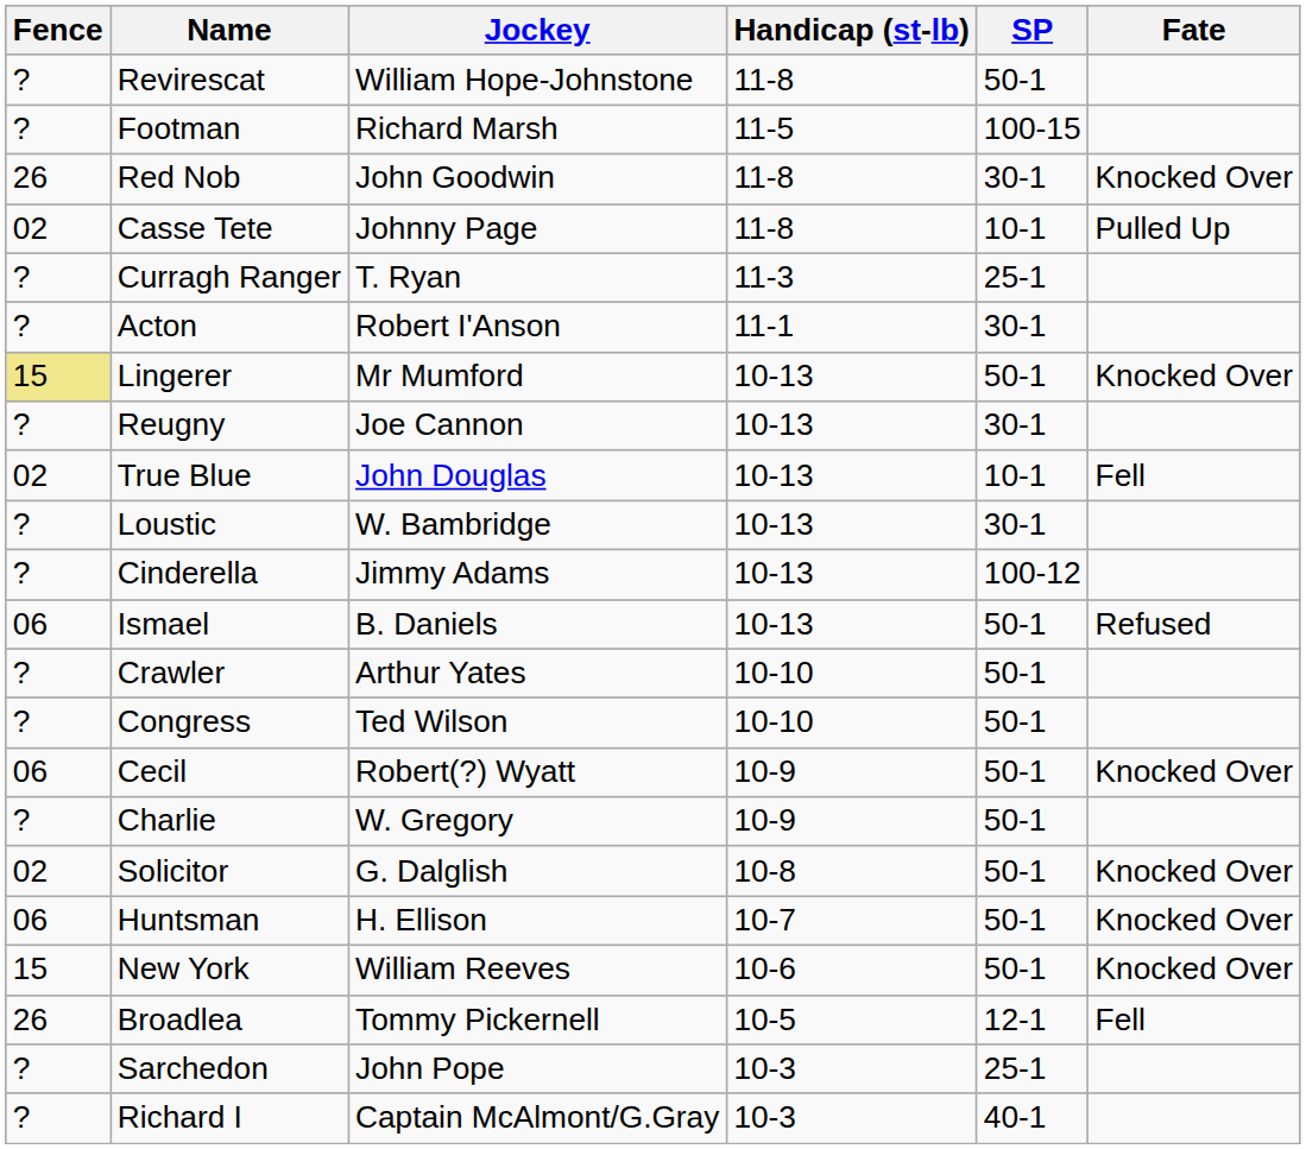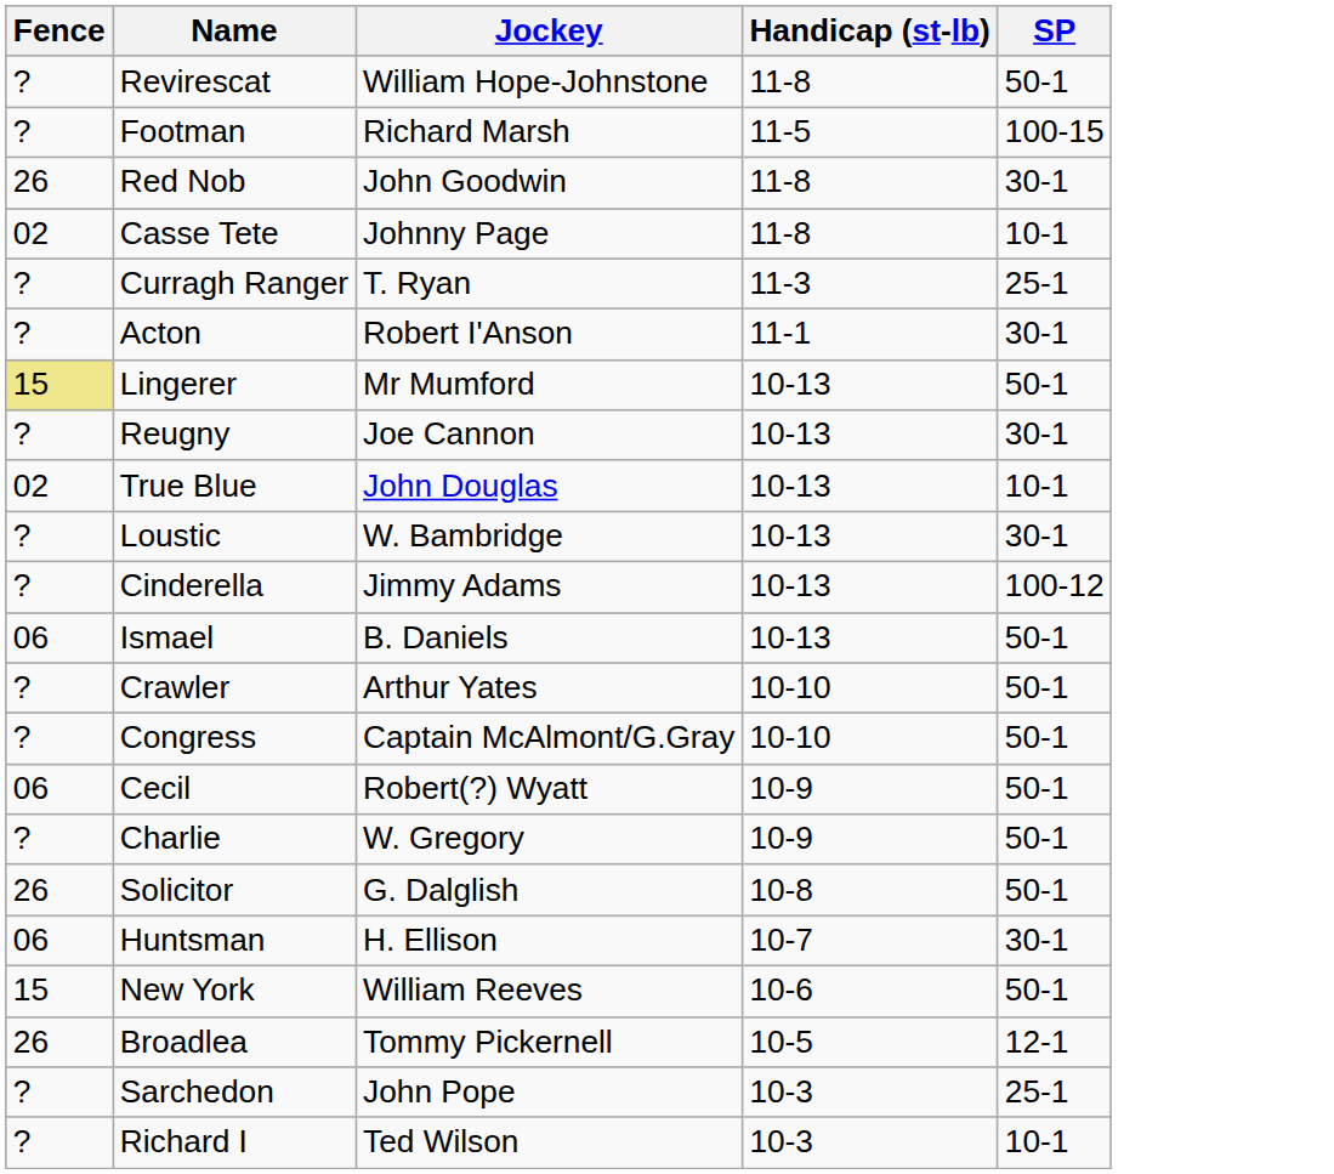- column: Fate | Knocked Over | Pulled Up | Knocked Over | Fell | Refused | Knocked Over | Knocked Over | Knocked Over | Knocked Over | Fell
Congress | Jockey: Ted Wilson -> Captain McAlmont/G.Gray
Solicitor | Fence: 02 -> 26
Huntsman | SP: 50-1 -> 30-1
Richard I | Jockey: Captain McAlmont/G.Gray -> Ted Wilson
Richard I | SP: 40-1 -> 10-1
